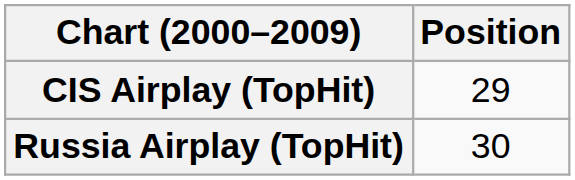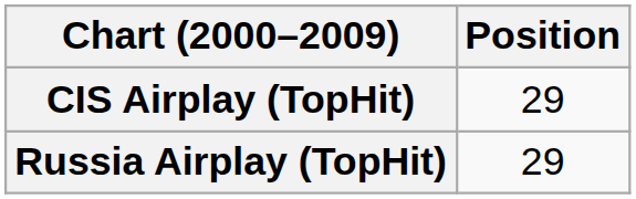Russia Airplay (TopHit) | Position: 30 -> 29
